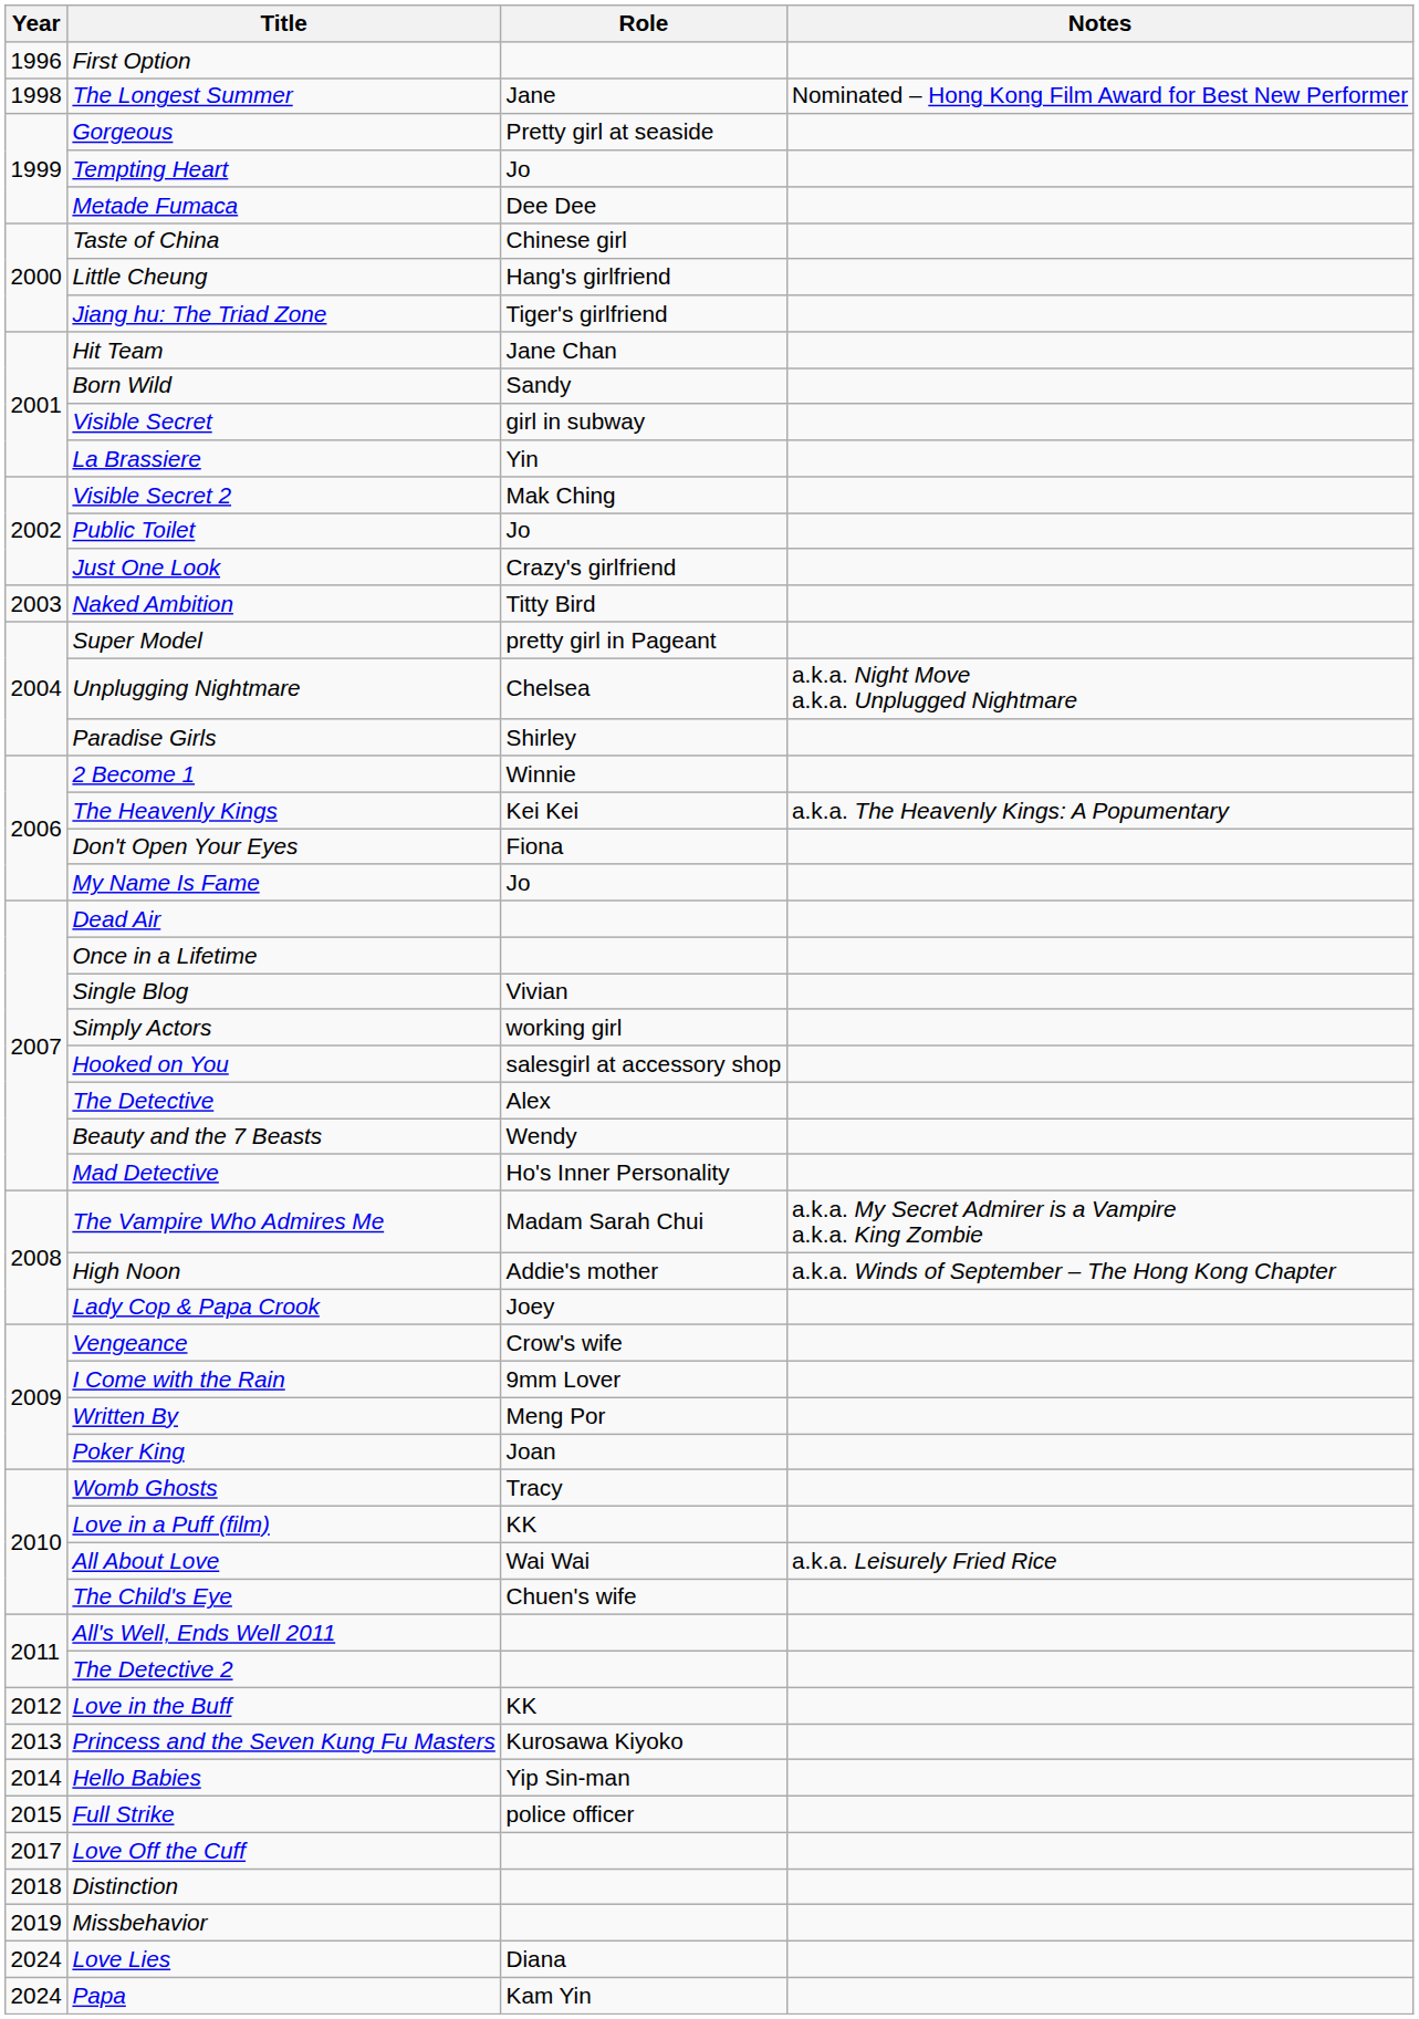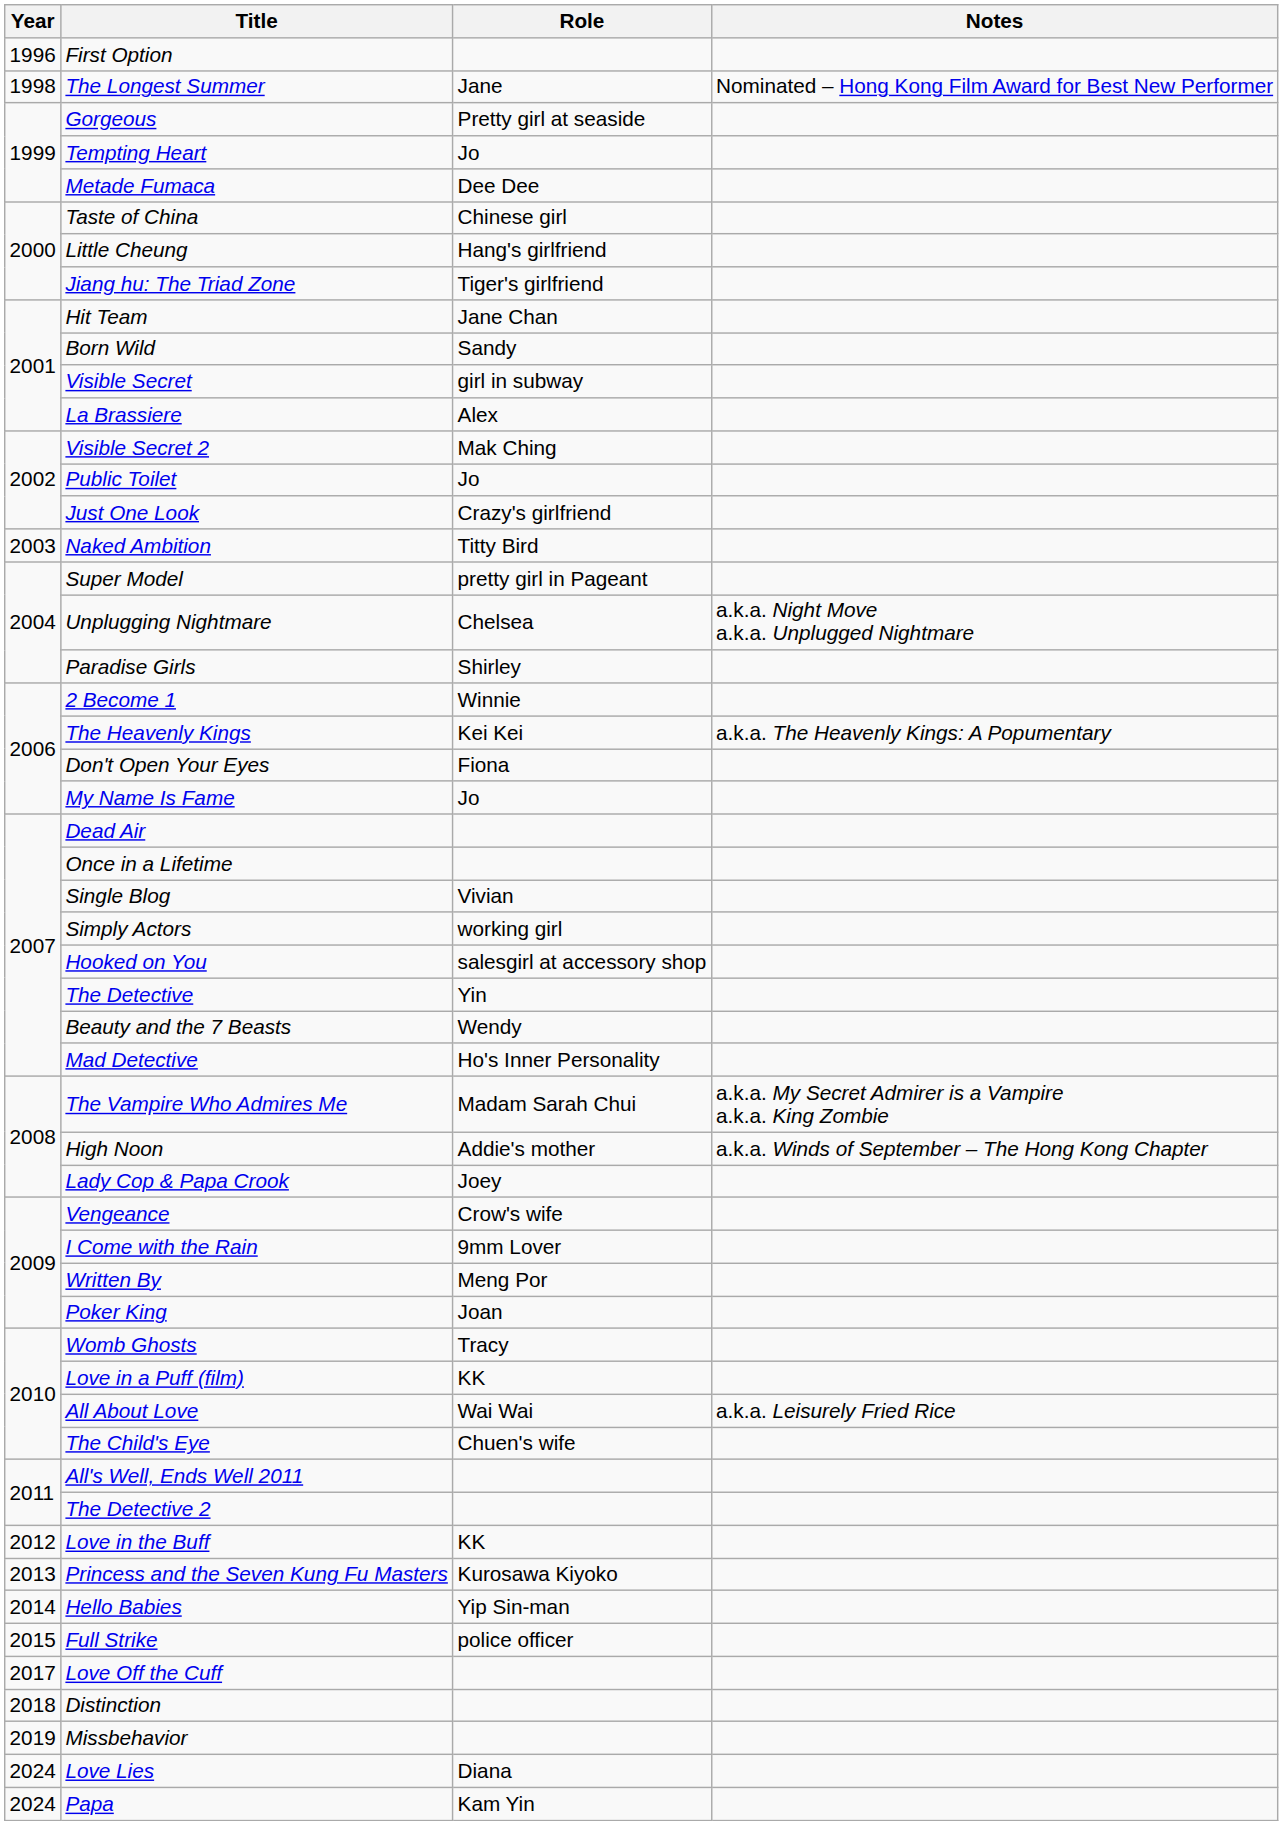La Brassiere | Role: Yin -> Alex
The Detective | Role: Alex -> Yin
